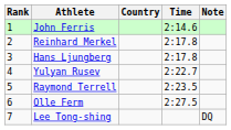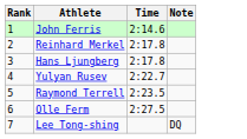- column: Country
